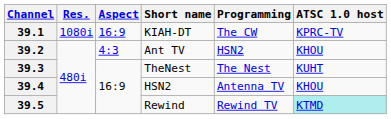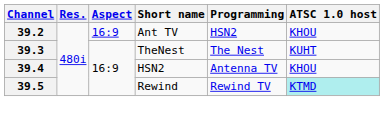- row: 39.1 | 1080i | 16:9 | KIAH-DT | The CW | KPRC-TV
39.2 | Aspect: 4:3 -> 16:9
